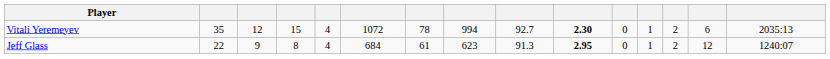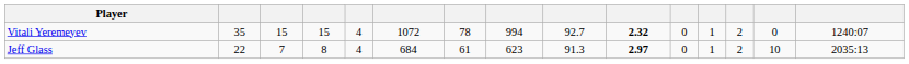Vitali Yeremeyev | column 3: 12 -> 15
Vitali Yeremeyev | column 10: 2.30 -> 2.32
Vitali Yeremeyev | column 14: 6 -> 0
Vitali Yeremeyev | column 15: 2035:13 -> 1240:07
Jeff Glass | column 3: 9 -> 7
Jeff Glass | column 10: 2.95 -> 2.97
Jeff Glass | column 14: 12 -> 10
Jeff Glass | column 15: 1240:07 -> 2035:13
